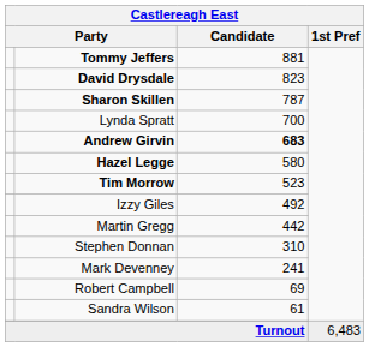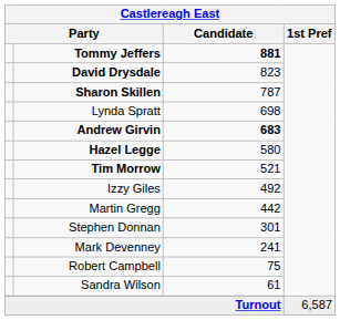Tommy Jeffers | Candidate: normal -> bold
Lynda Spratt | Candidate: 700 -> 698
Tim Morrow | Candidate: 523 -> 521
Stephen Donnan | Candidate: 310 -> 301
Robert Campbell | Candidate: 69 -> 75
Turnout | 1st Pref: 6,483 -> 6,587
